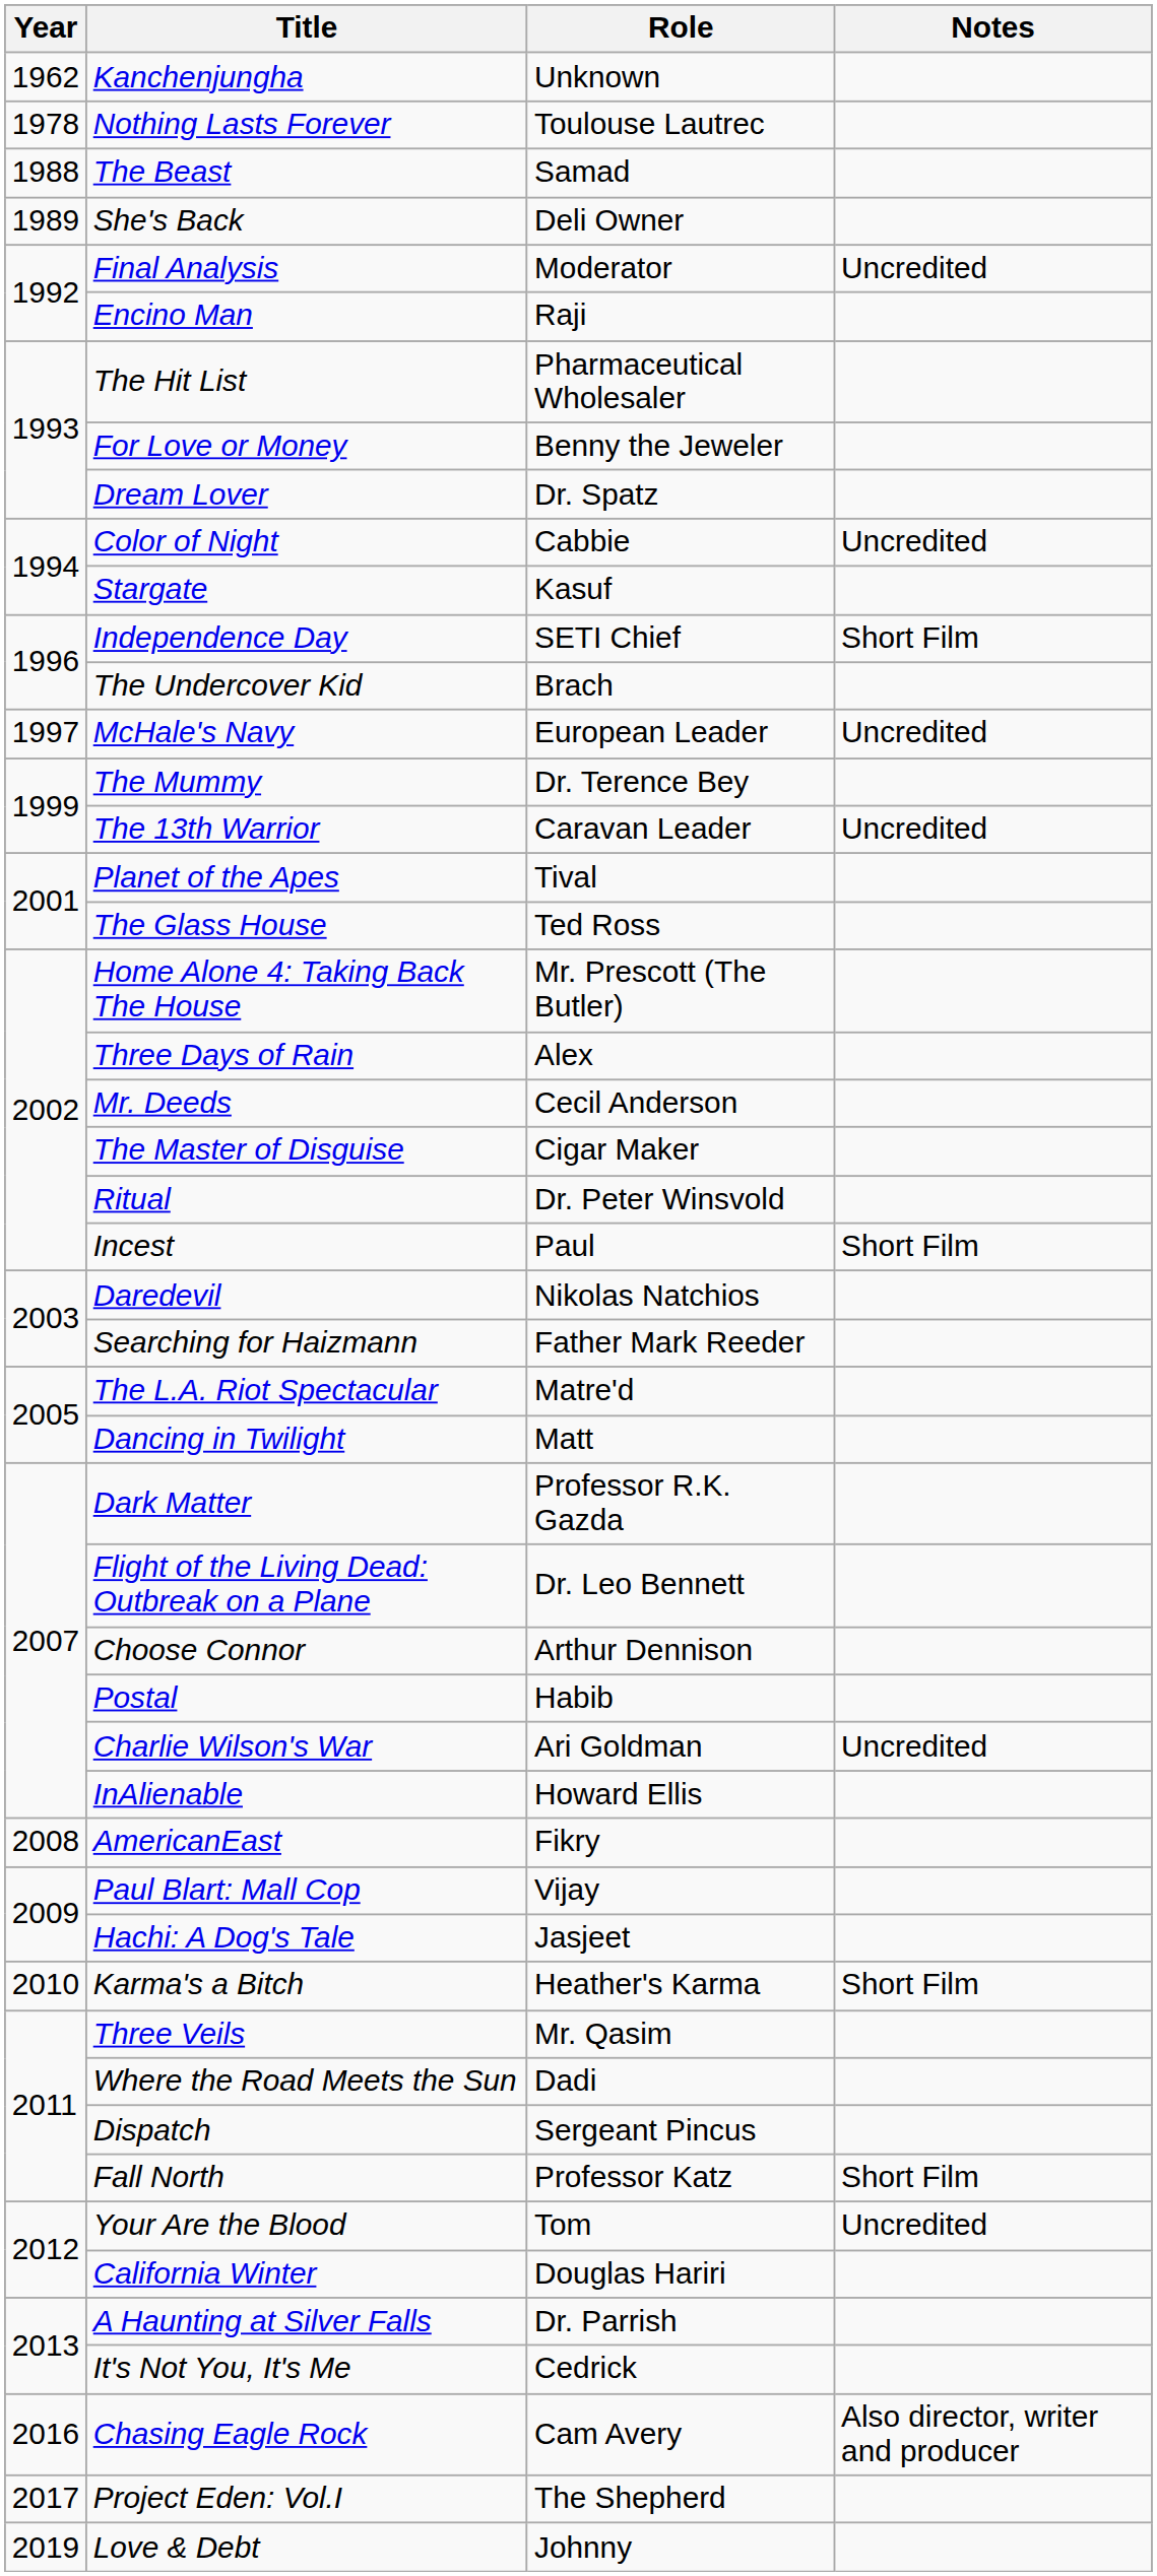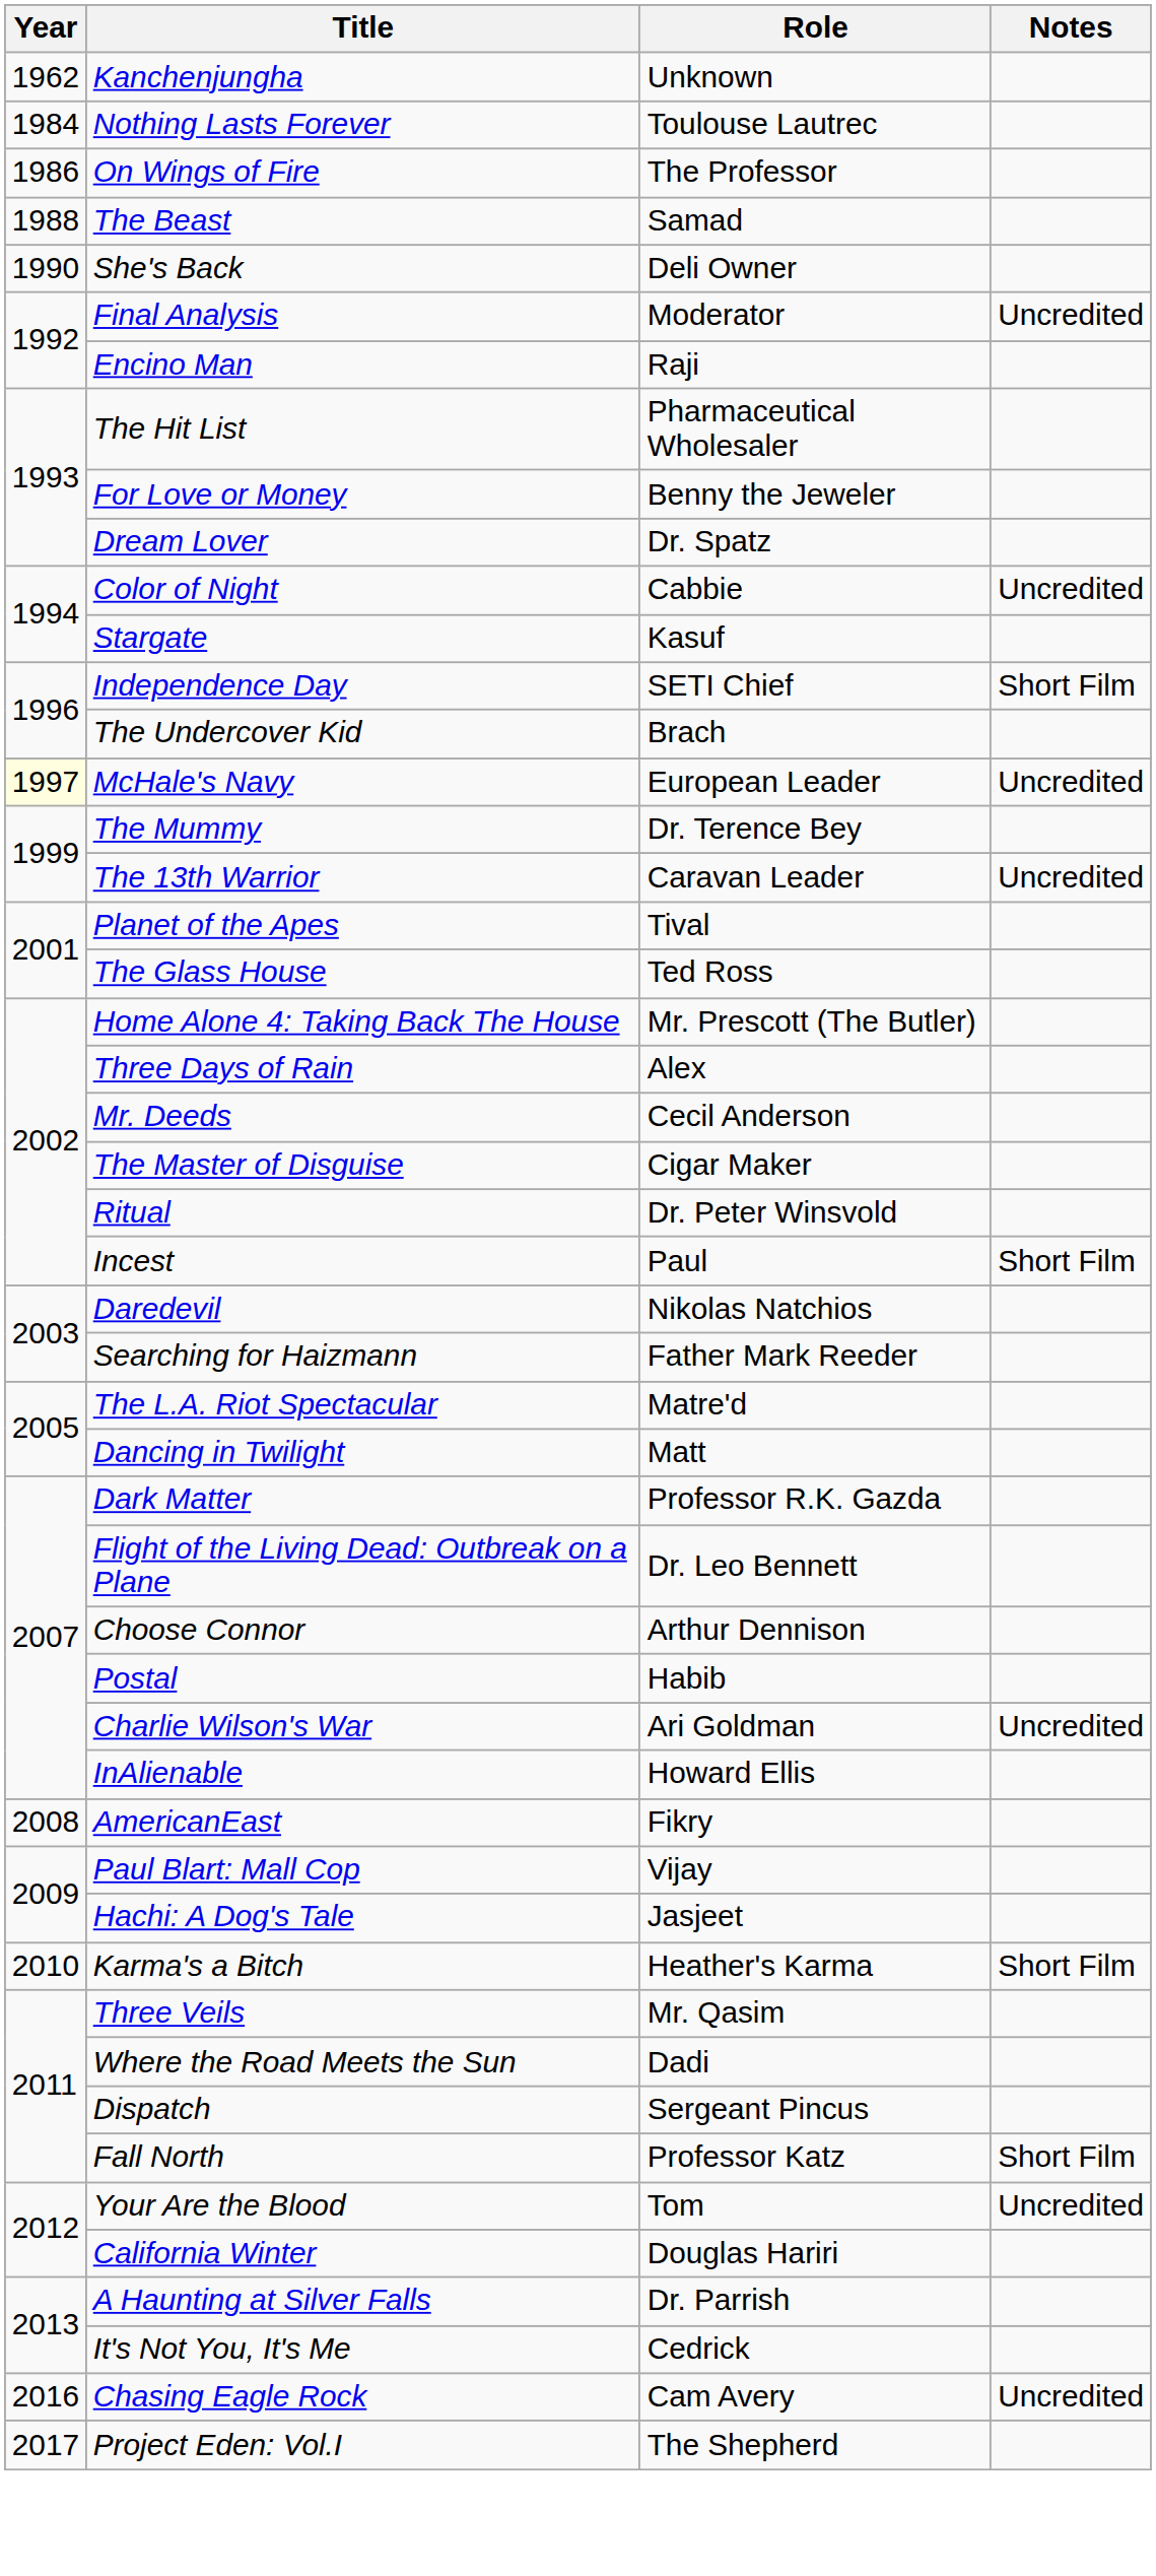Nothing Lasts Forever | Year: 1978 -> 1984
+ row: 1986 | On Wings of Fire | The Professor
She's Back | Year: 1989 -> 1990
McHale's Navy | Year: no background -> lightyellow background
Chasing Eagle Rock | Notes: Also director, writer and producer -> Uncredited
- row: 2019 | Love & Debt | Johnny
